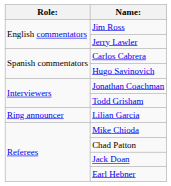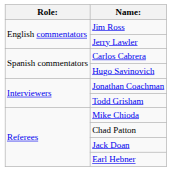- row: Ring announcer | Lilian Garcia
